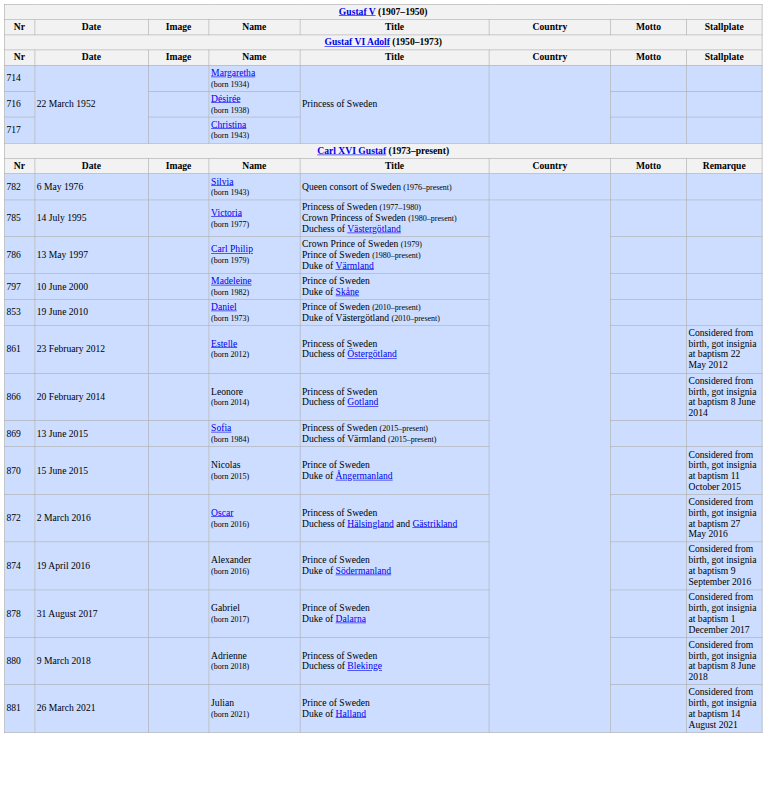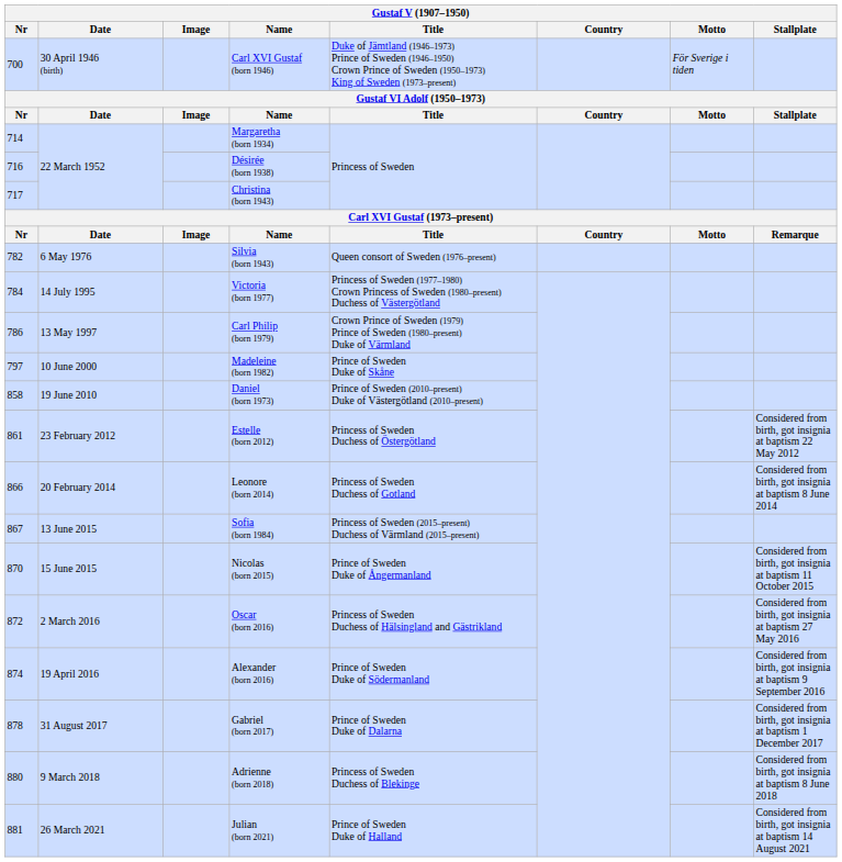+ row: 700 | 30 April 1946 (birth) | Carl XVI Gustaf (born 1946) | Duke of Jämtland (1946–1973) Prince of Sweden (1946–1950) Crown Prince of Sweden (1950–1973) King of Sweden (1973–present) | För Sverige i tiden
Victoria (born 1977) | Nr: 785 -> 784
Daniel (born 1973) | Nr: 853 -> 858
Sofia (born 1984) | Nr: 869 -> 867
